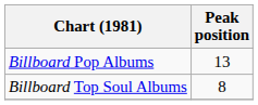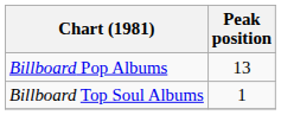Billboard Top Soul Albums | Peak position: 8 -> 1
